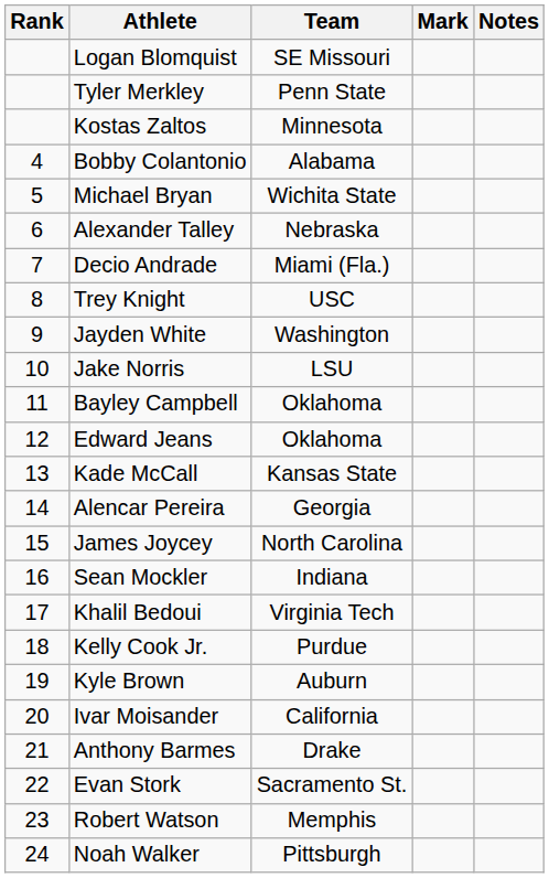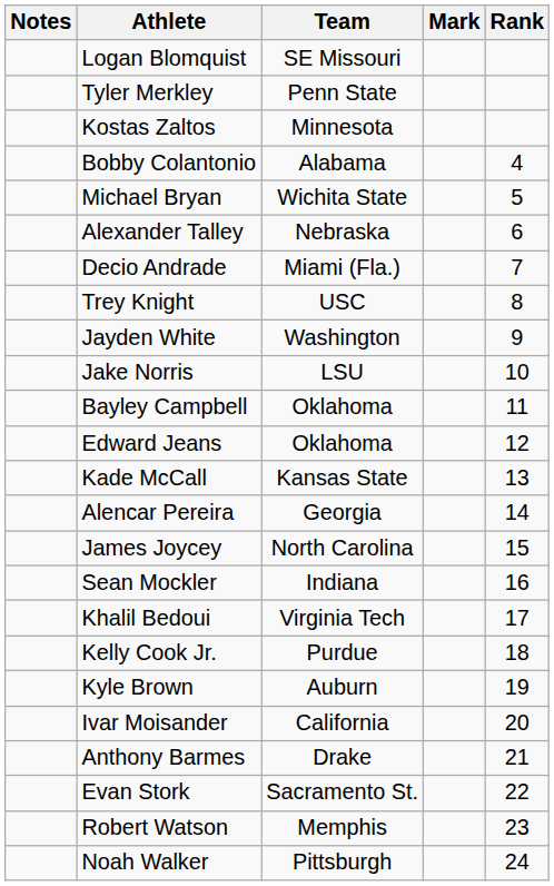columns swapped: Rank <-> Notes
